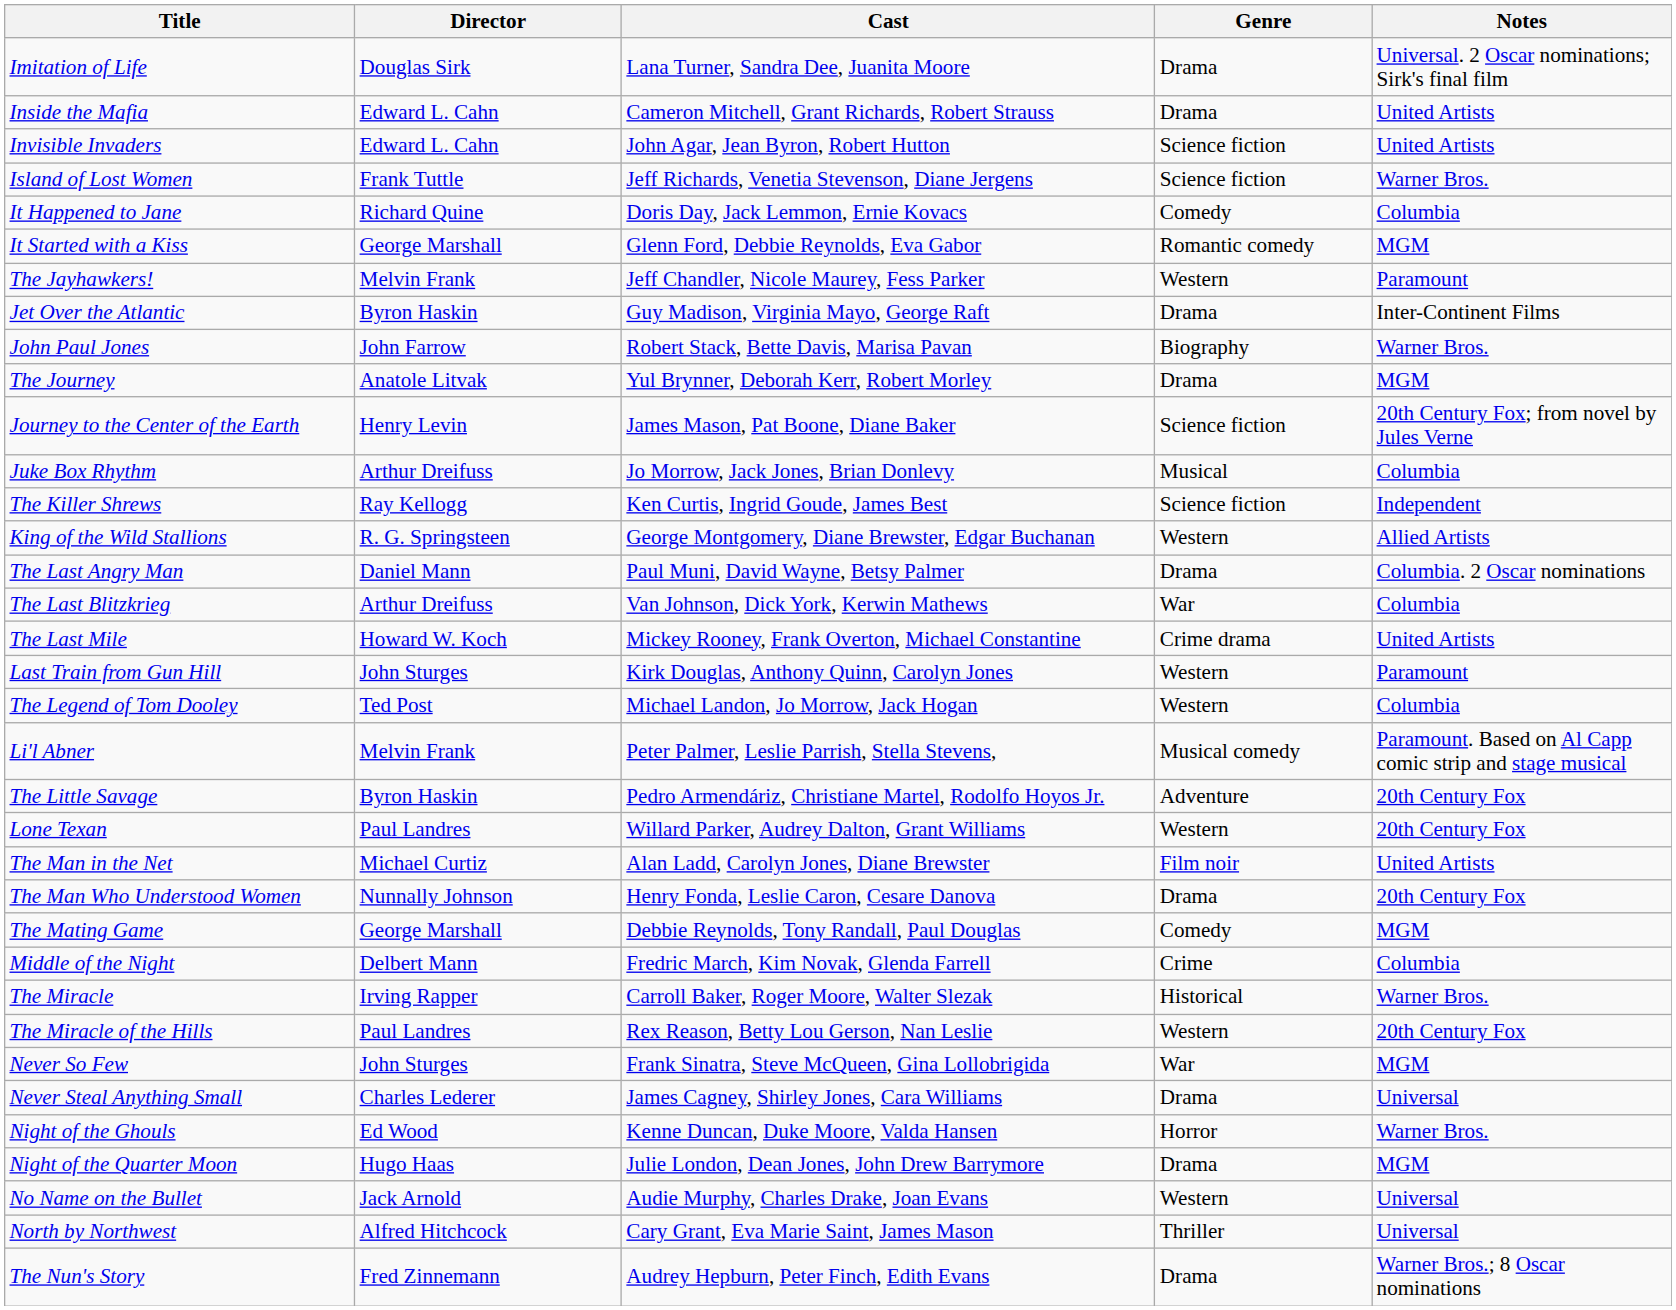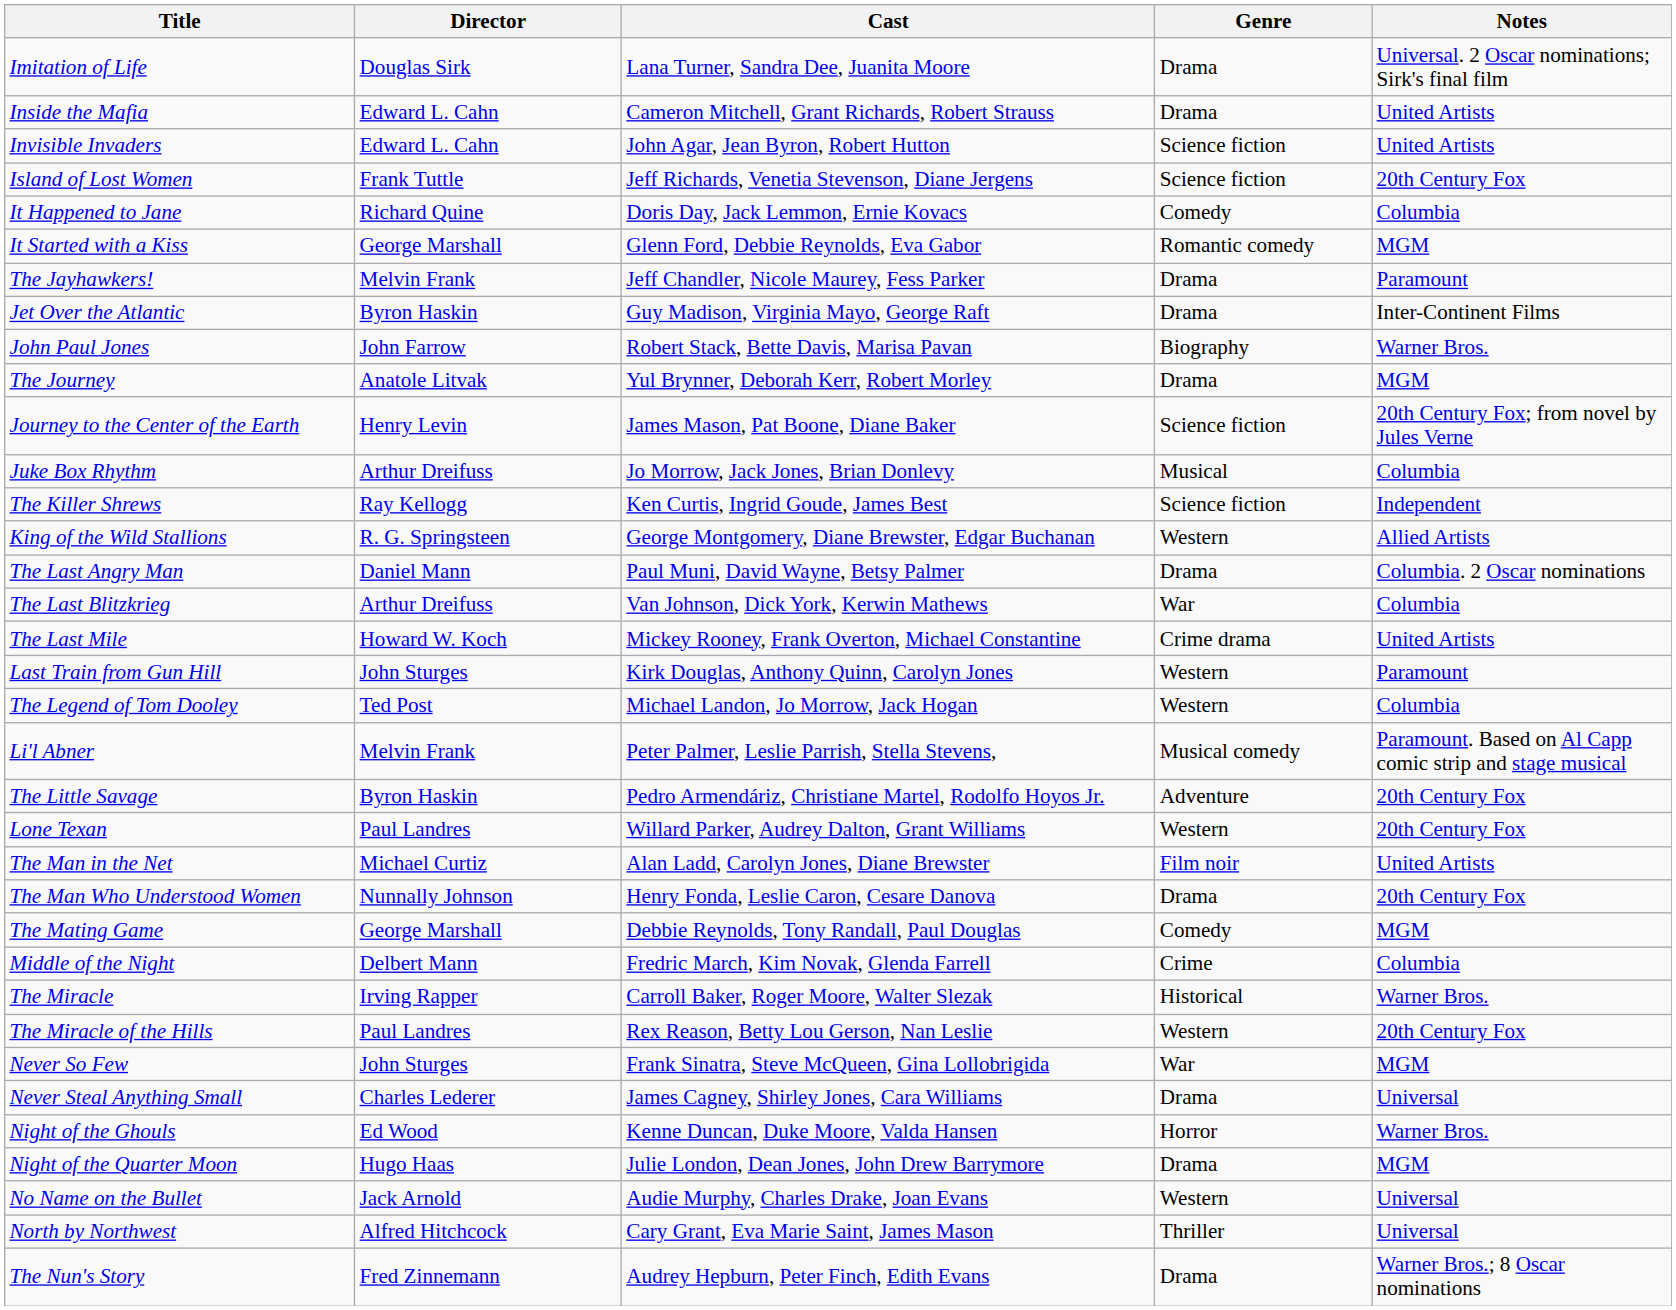Island of Lost Women | Notes: Warner Bros. -> 20th Century Fox
The Jayhawkers! | Genre: Western -> Drama
